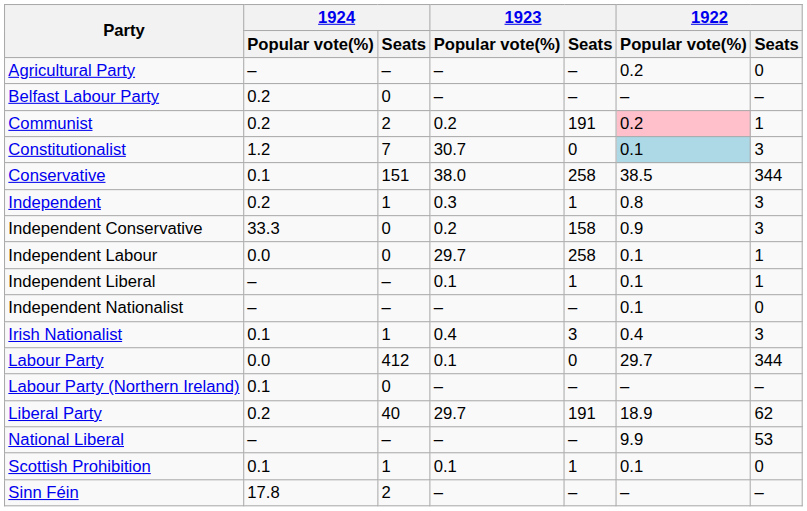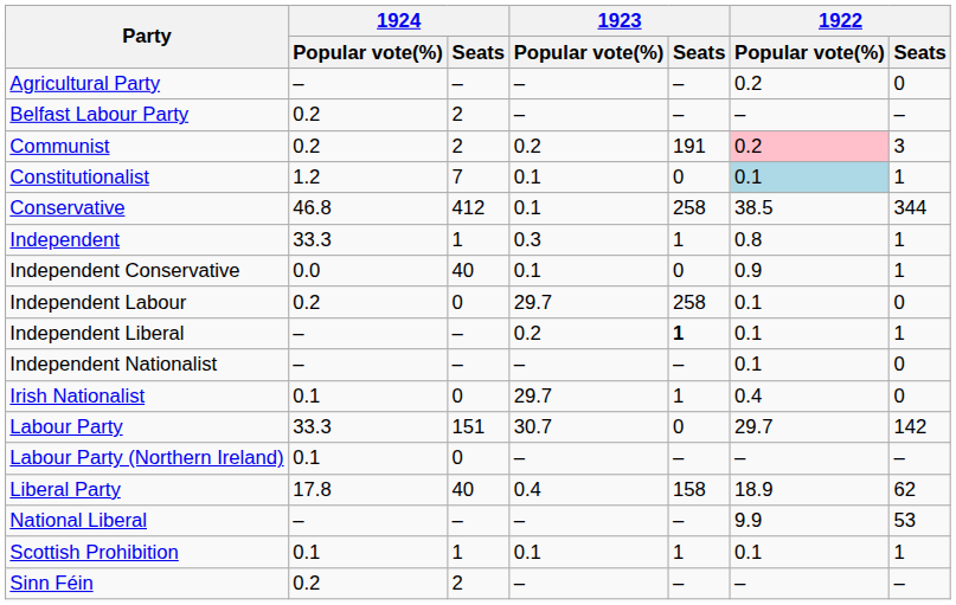Belfast Labour Party | 1924 / Seats: 0 -> 2
Communist | 1922 / Seats: 1 -> 3
Constitutionalist | 1923 / Popular vote(%): 30.7 -> 0.1
Constitutionalist | 1922 / Seats: 3 -> 1
Conservative | 1924 / Popular vote(%): 0.1 -> 46.8
Conservative | 1924 / Seats: 151 -> 412
Conservative | 1923 / Popular vote(%): 38.0 -> 0.1
Independent | 1924 / Popular vote(%): 0.2 -> 33.3
Independent | 1922 / Seats: 3 -> 1
Independent Conservative | 1924 / Popular vote(%): 33.3 -> 0.0
Independent Conservative | 1924 / Seats: 0 -> 40
Independent Conservative | 1923 / Popular vote(%): 0.2 -> 0.1
Independent Conservative | 1923 / Seats: 158 -> 0
Independent Conservative | 1922 / Seats: 3 -> 1
Independent Labour | 1924 / Popular vote(%): 0.0 -> 0.2
Independent Labour | 1922 / Seats: 1 -> 0
Independent Liberal | 1923 / Popular vote(%): 0.1 -> 0.2
Independent Liberal | 1923 / Seats: normal -> bold
Irish Nationalist | 1924 / Seats: 1 -> 0
Irish Nationalist | 1923 / Popular vote(%): 0.4 -> 29.7
Irish Nationalist | 1923 / Seats: 3 -> 1
Irish Nationalist | 1922 / Seats: 3 -> 0
Labour Party | 1924 / Popular vote(%): 0.0 -> 33.3
Labour Party | 1924 / Seats: 412 -> 151
Labour Party | 1923 / Popular vote(%): 0.1 -> 30.7
Labour Party | 1922 / Seats: 344 -> 142
Liberal Party | 1924 / Popular vote(%): 0.2 -> 17.8
Liberal Party | 1923 / Popular vote(%): 29.7 -> 0.4
Liberal Party | 1923 / Seats: 191 -> 158
Scottish Prohibition | 1922 / Seats: 0 -> 1
Sinn Féin | 1924 / Popular vote(%): 17.8 -> 0.2
